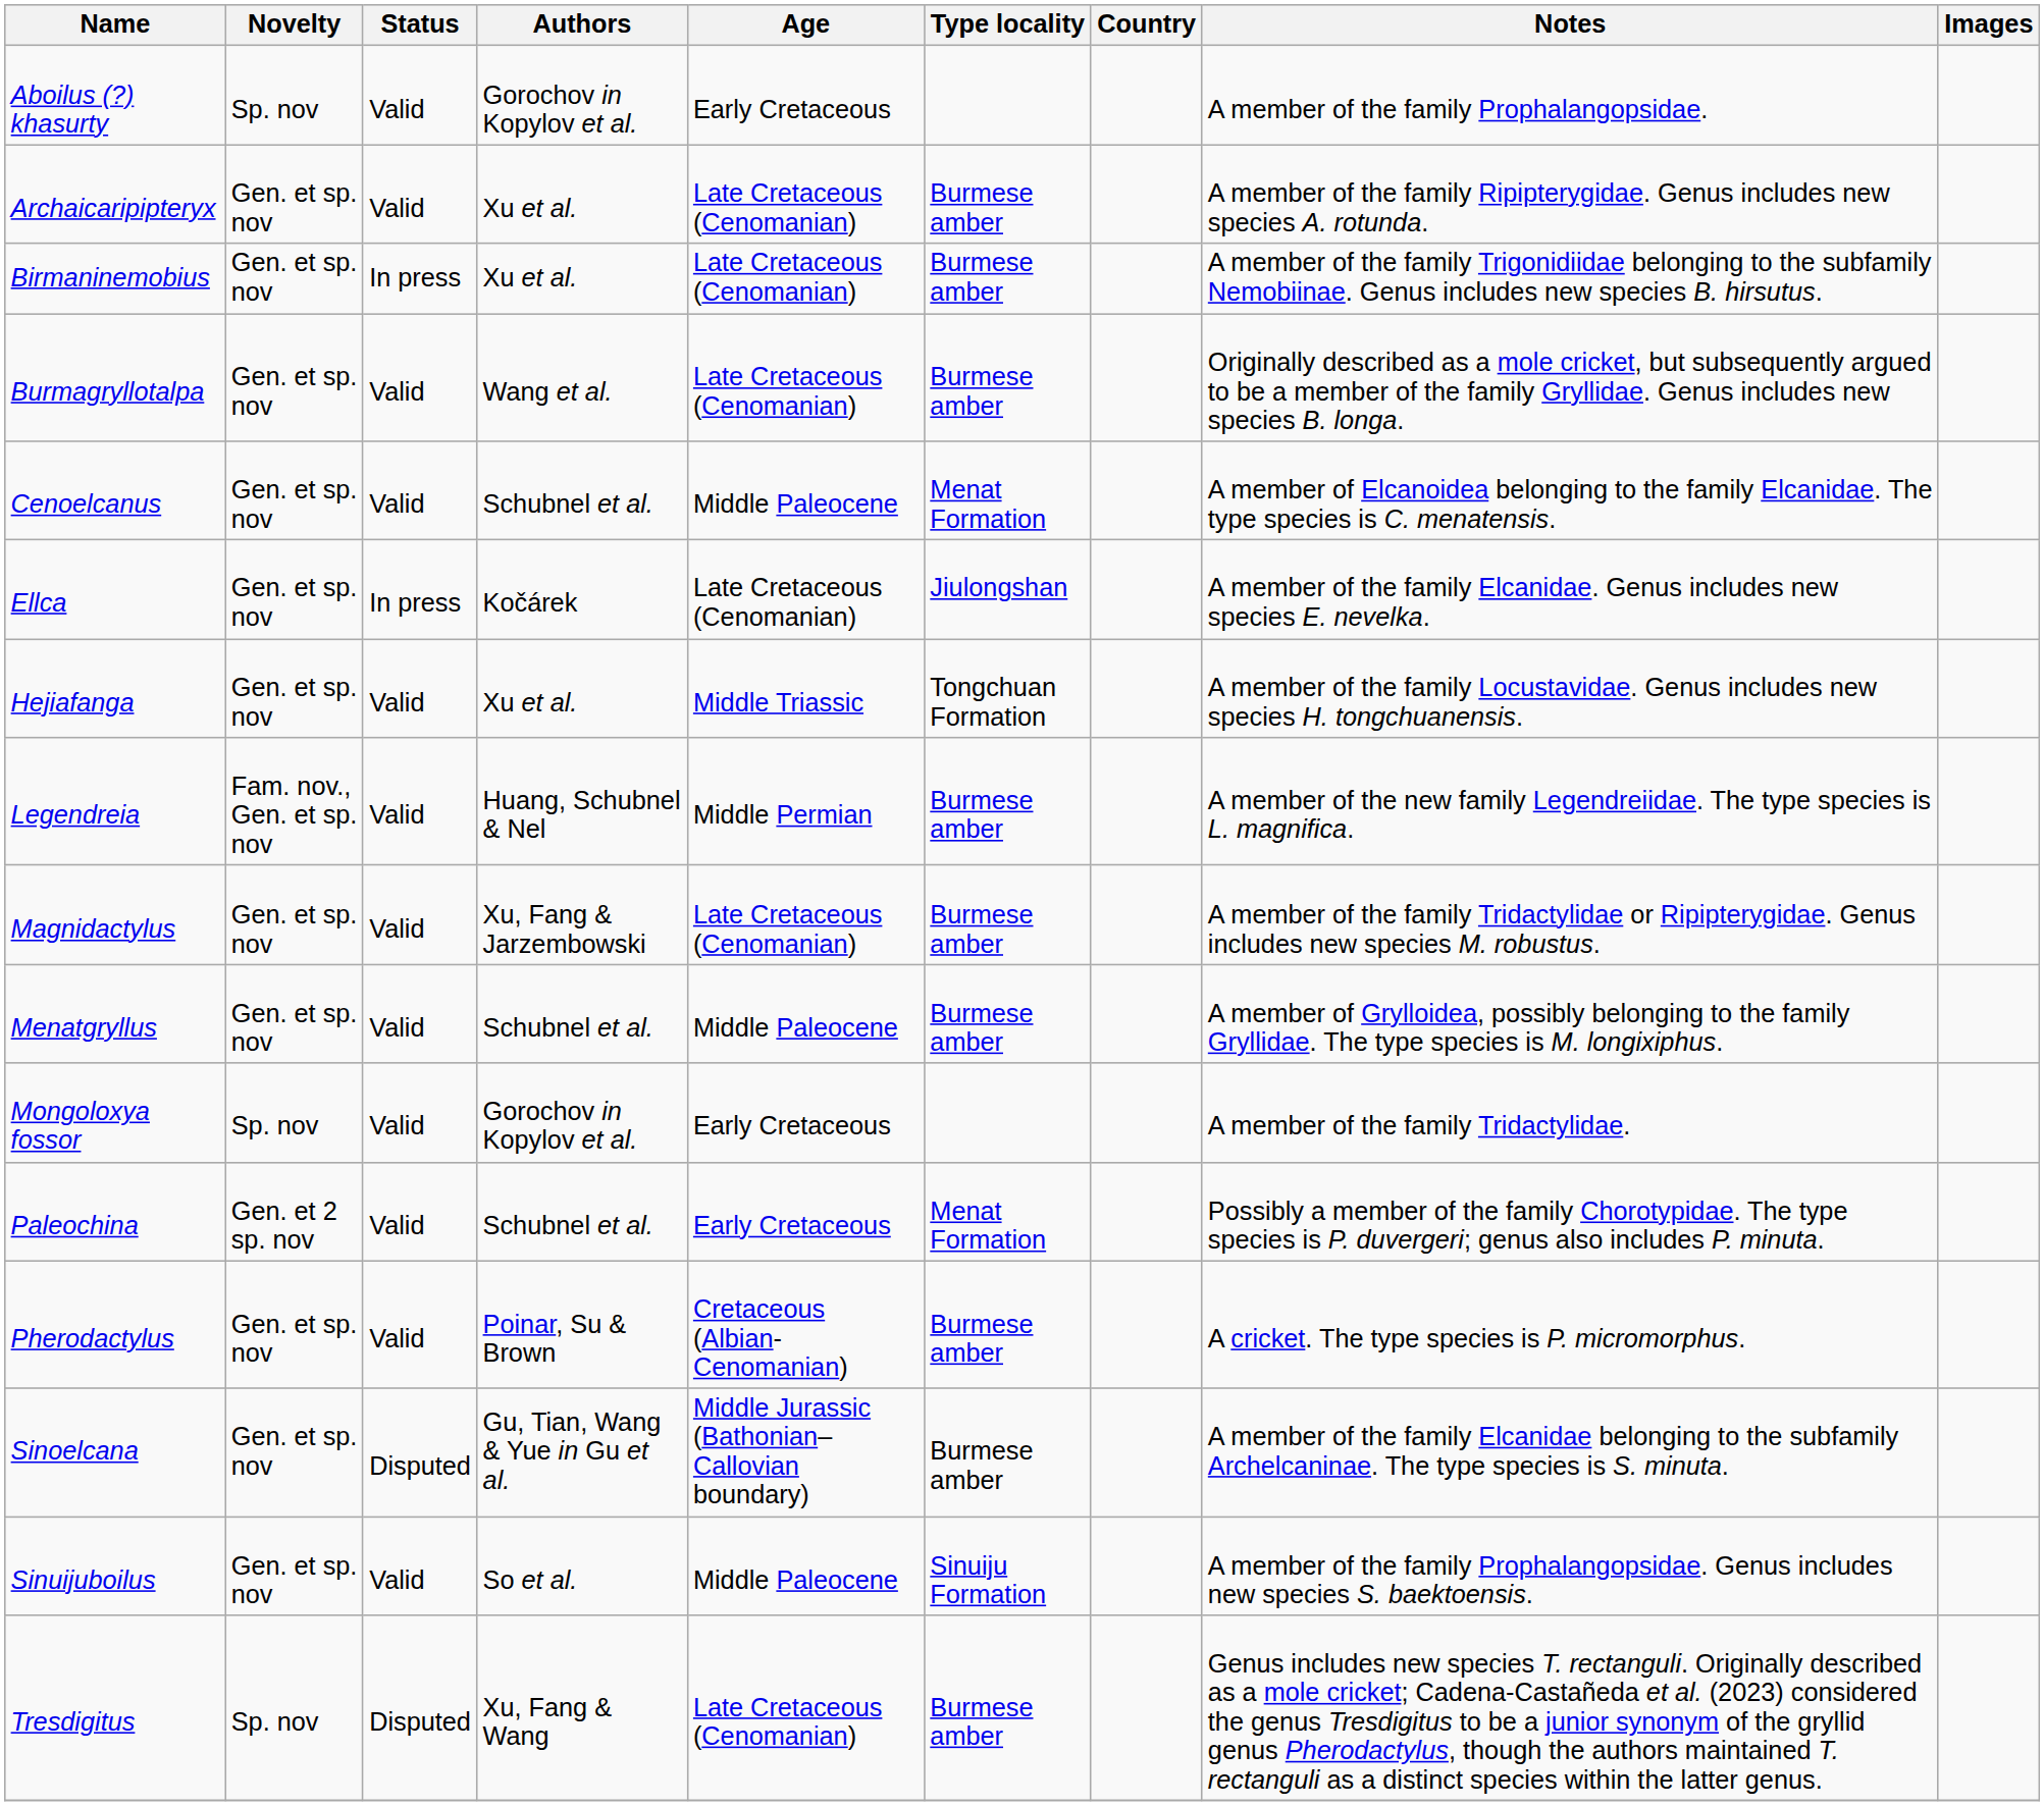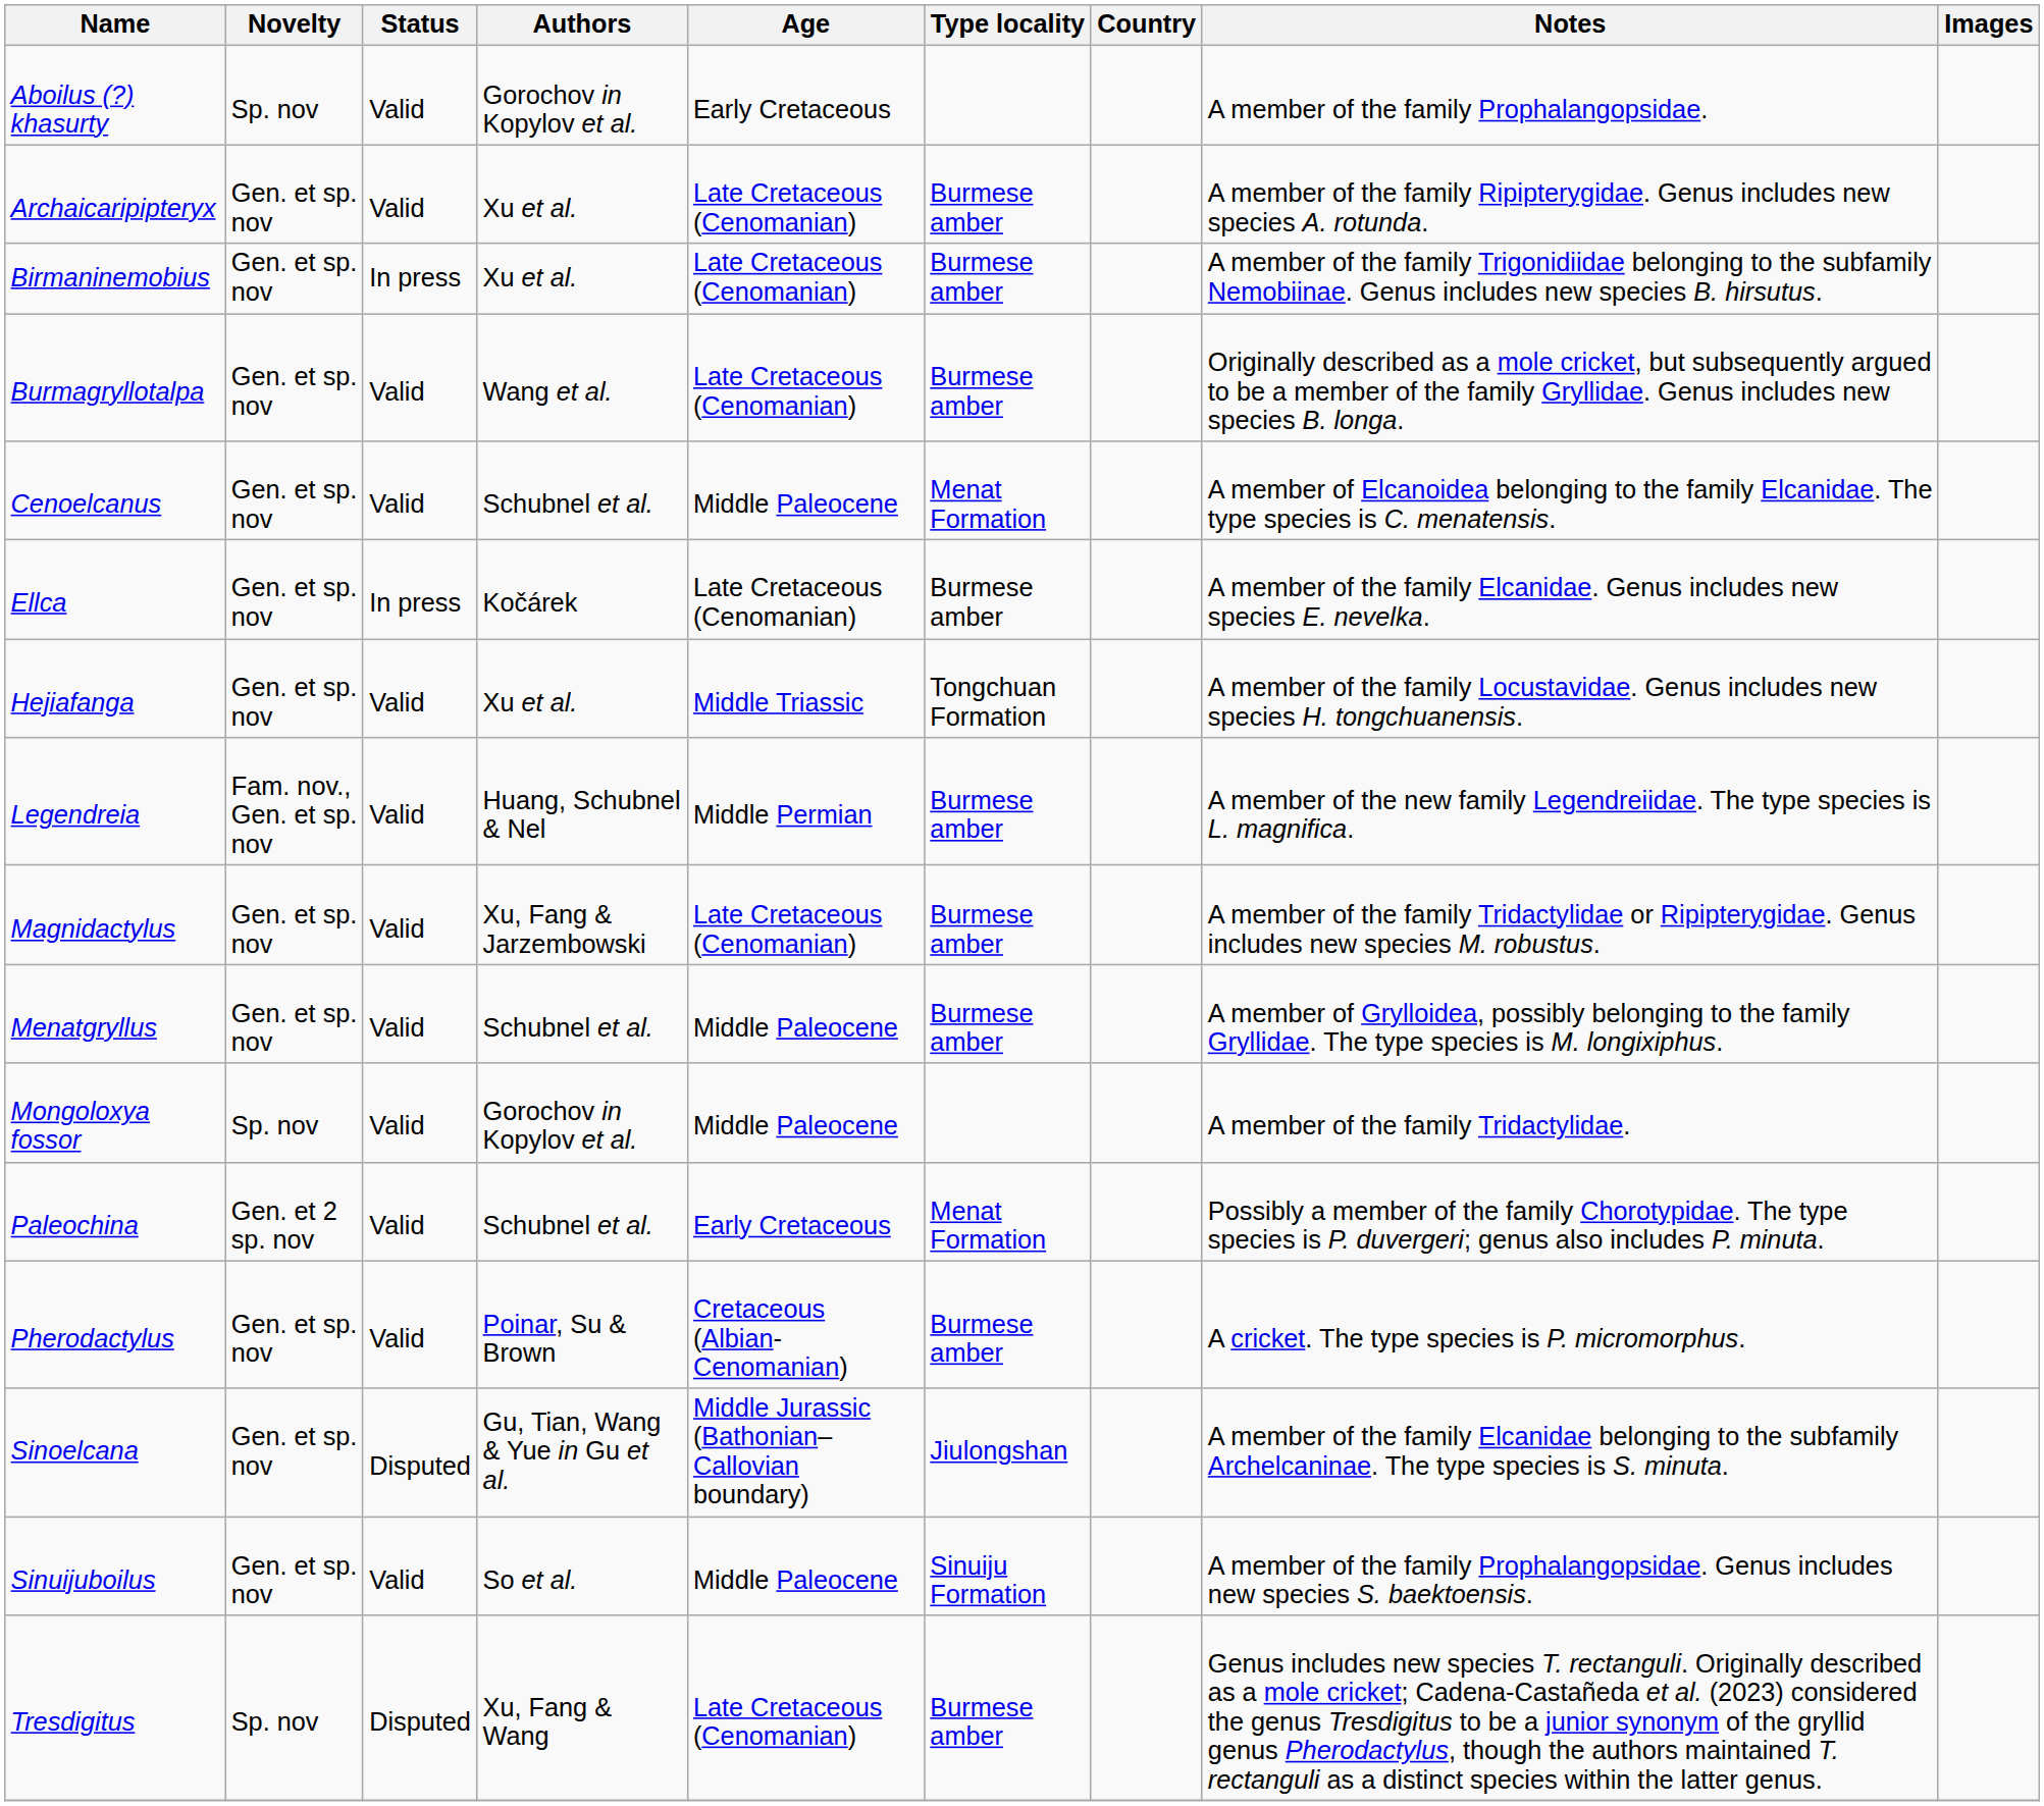Ellca | Type locality: Jiulongshan -> Burmese amber
Mongoloxya fossor | Age: Early Cretaceous -> Middle Paleocene
Sinoelcana | Type locality: Burmese amber -> Jiulongshan
